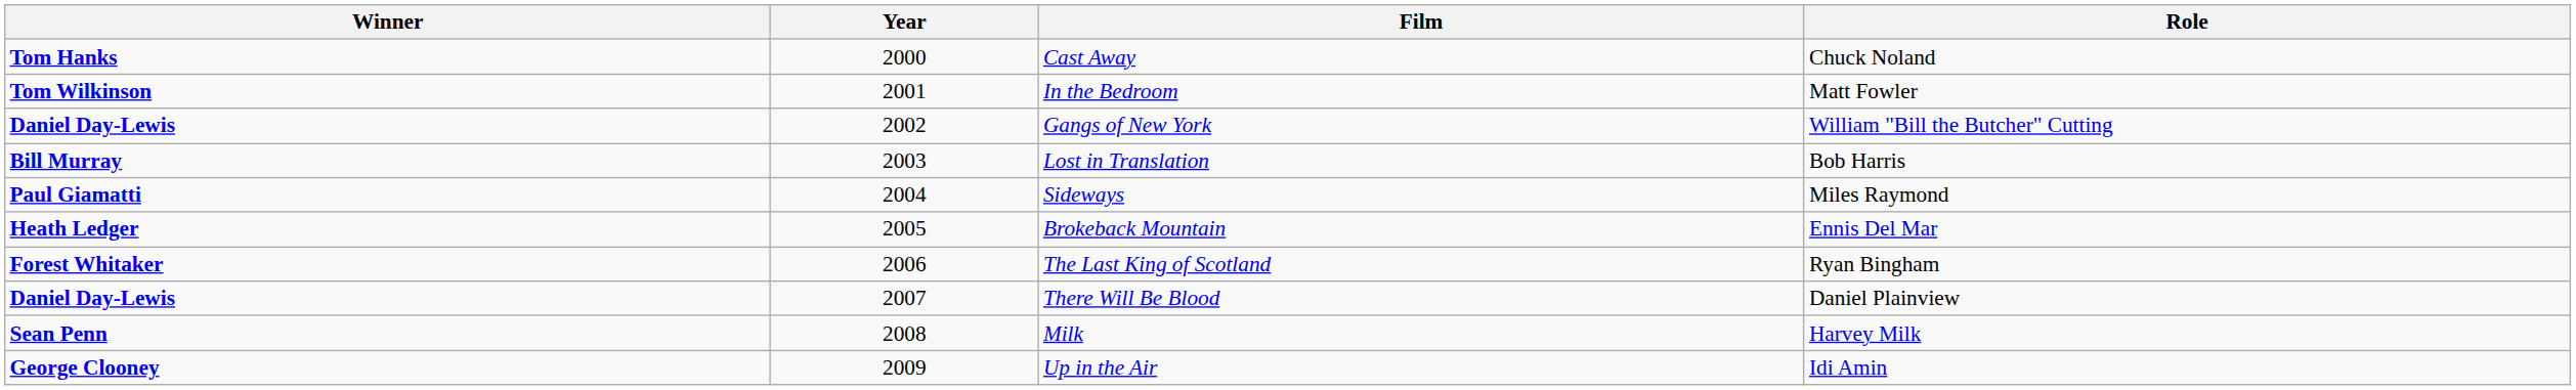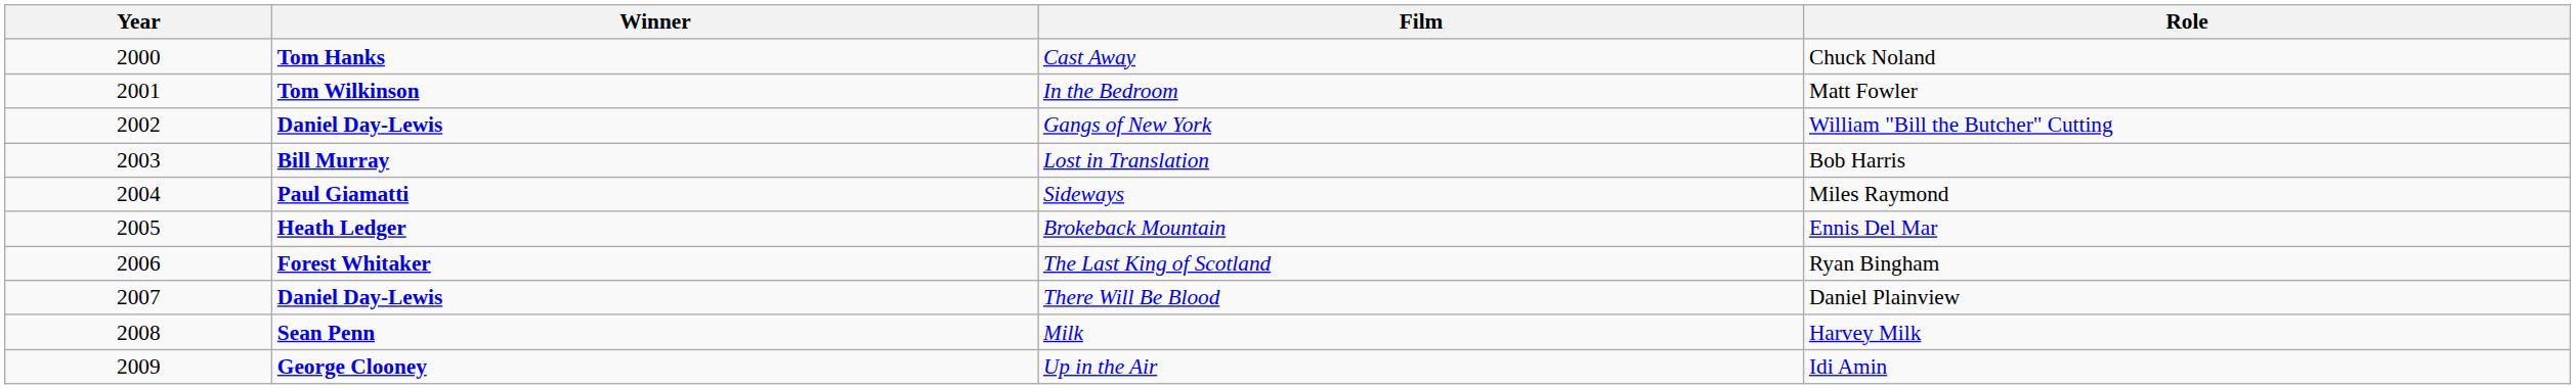columns swapped: Year <-> Winner
